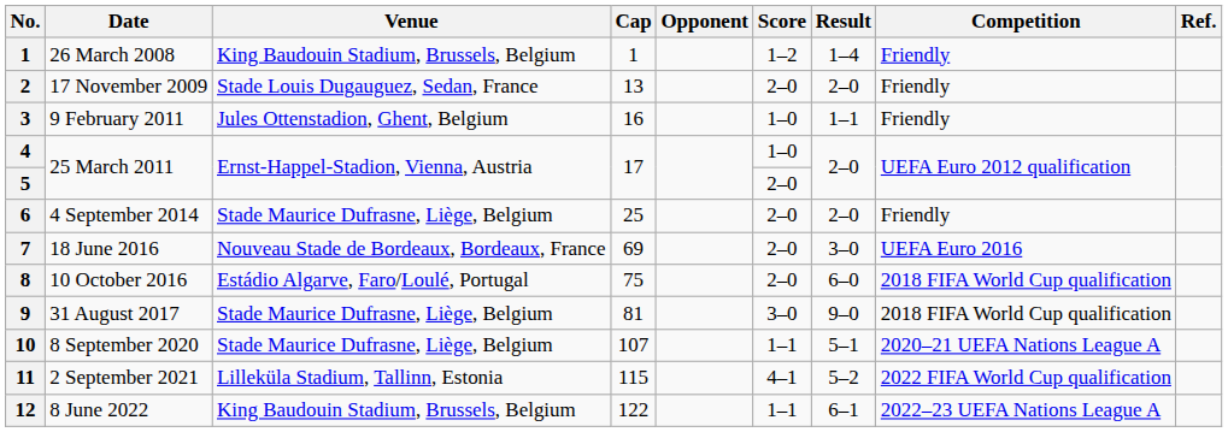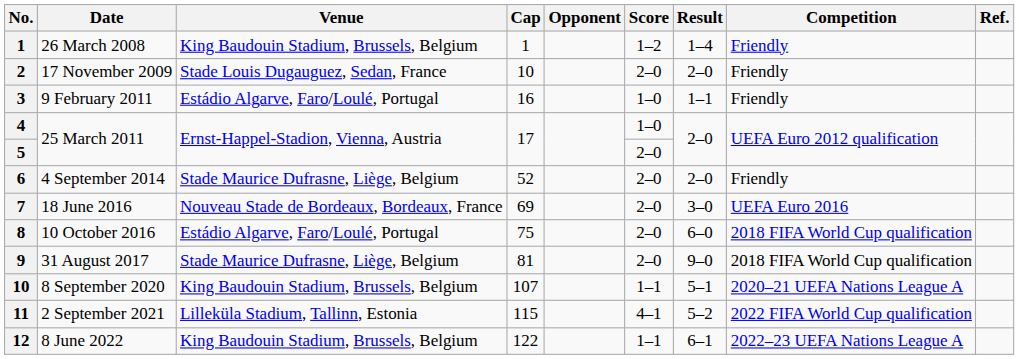17 November 2009 | Cap: 13 -> 10
9 February 2011 | Venue: Jules Ottenstadion, Ghent, Belgium -> Estádio Algarve, Faro/Loulé, Portugal
4 September 2014 | Cap: 25 -> 52
31 August 2017 | Score: 3–0 -> 2–0
8 September 2020 | Venue: Stade Maurice Dufrasne, Liège, Belgium -> King Baudouin Stadium, Brussels, Belgium
